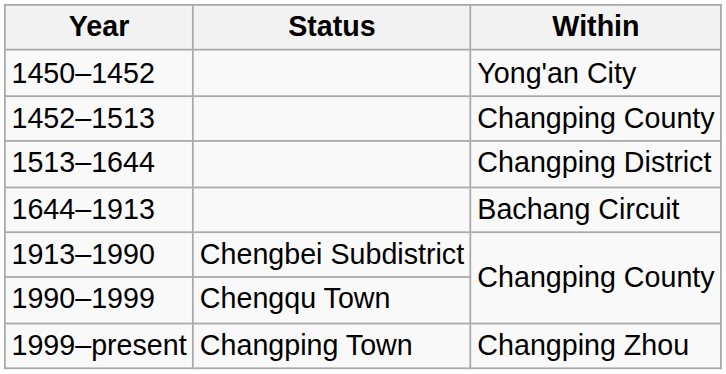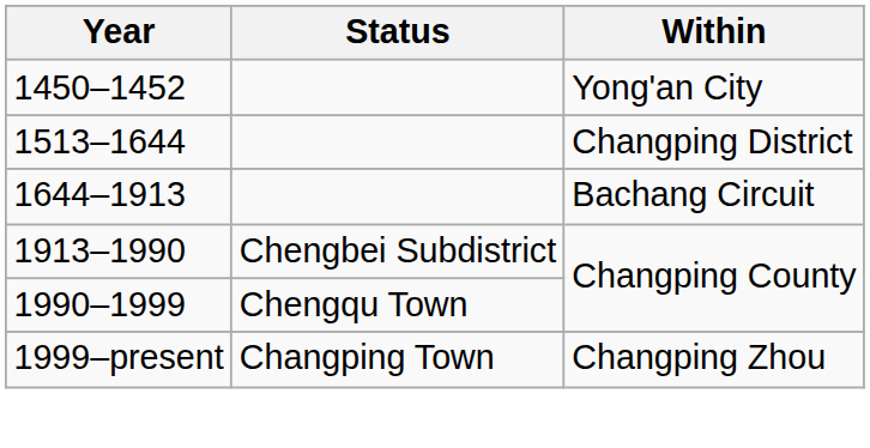- row: 1452–1513 | Changping County
